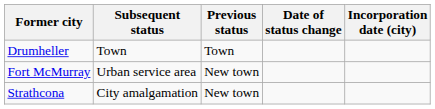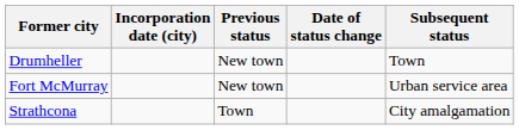columns swapped: Incorporation date (city) <-> Subsequent status
Drumheller | Previous status: Town -> New town
Strathcona | Previous status: New town -> Town
